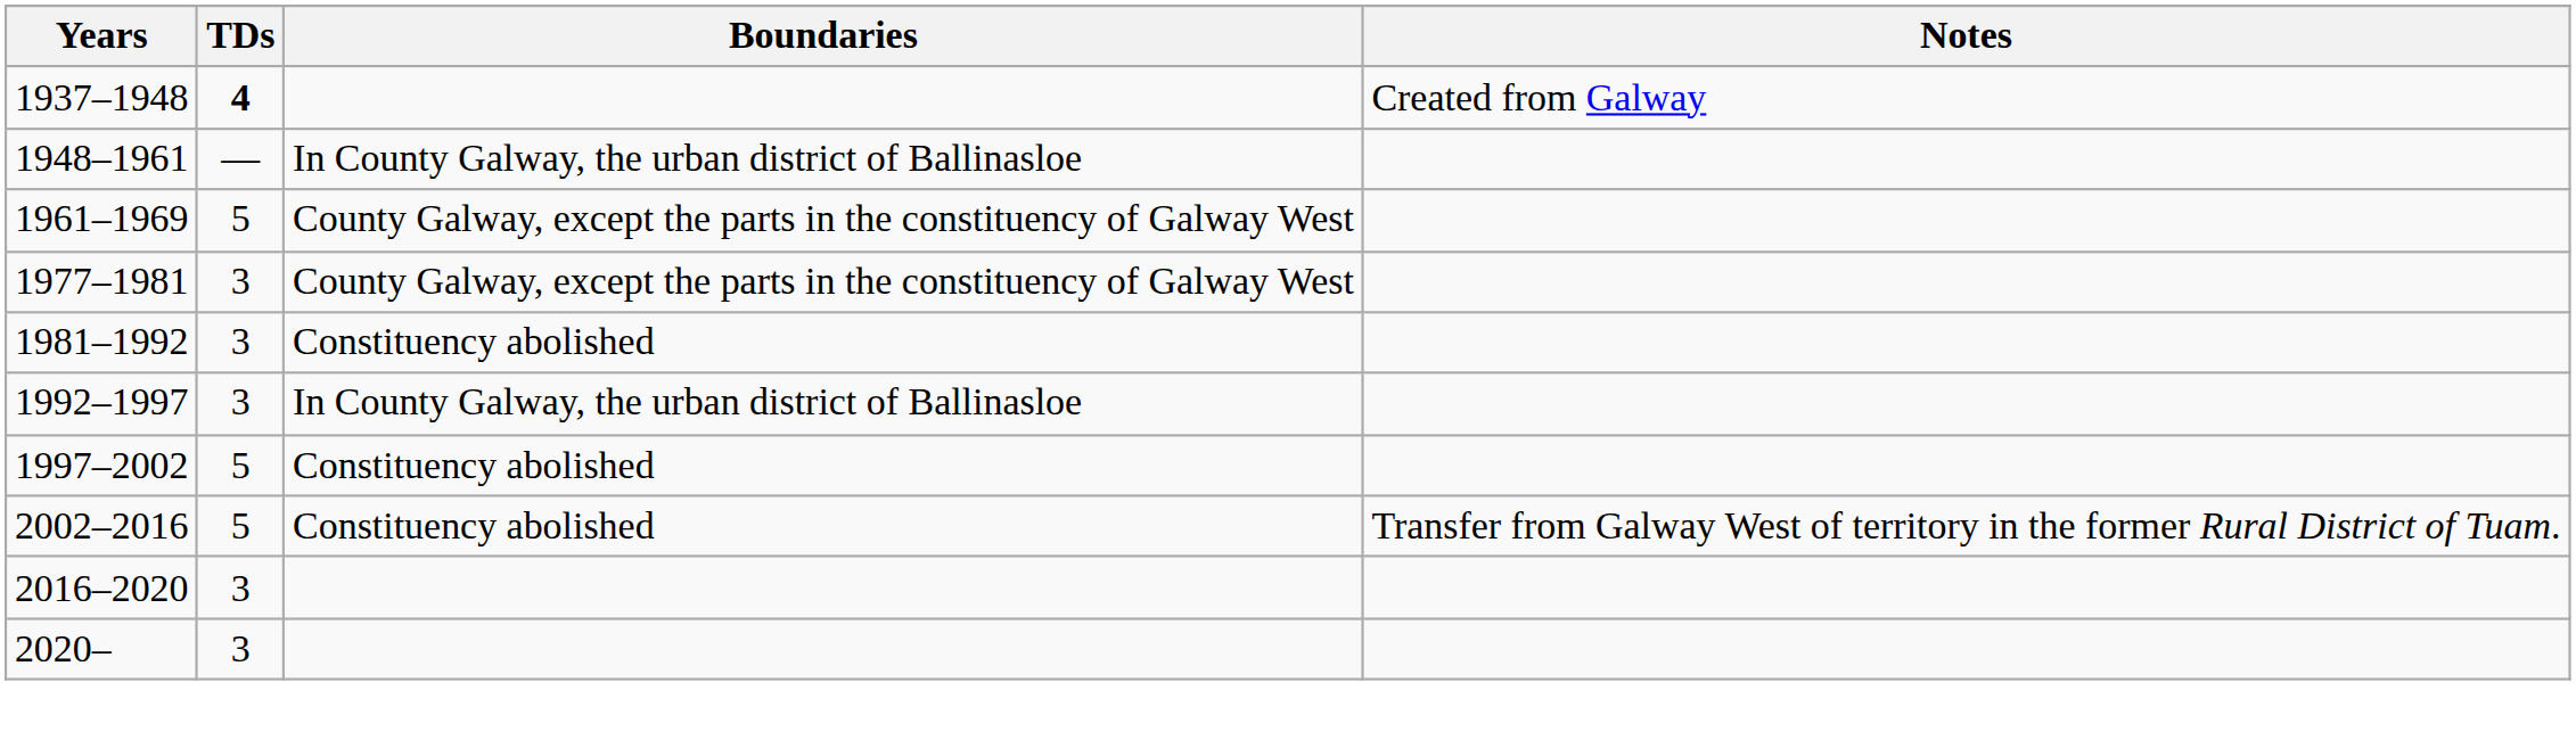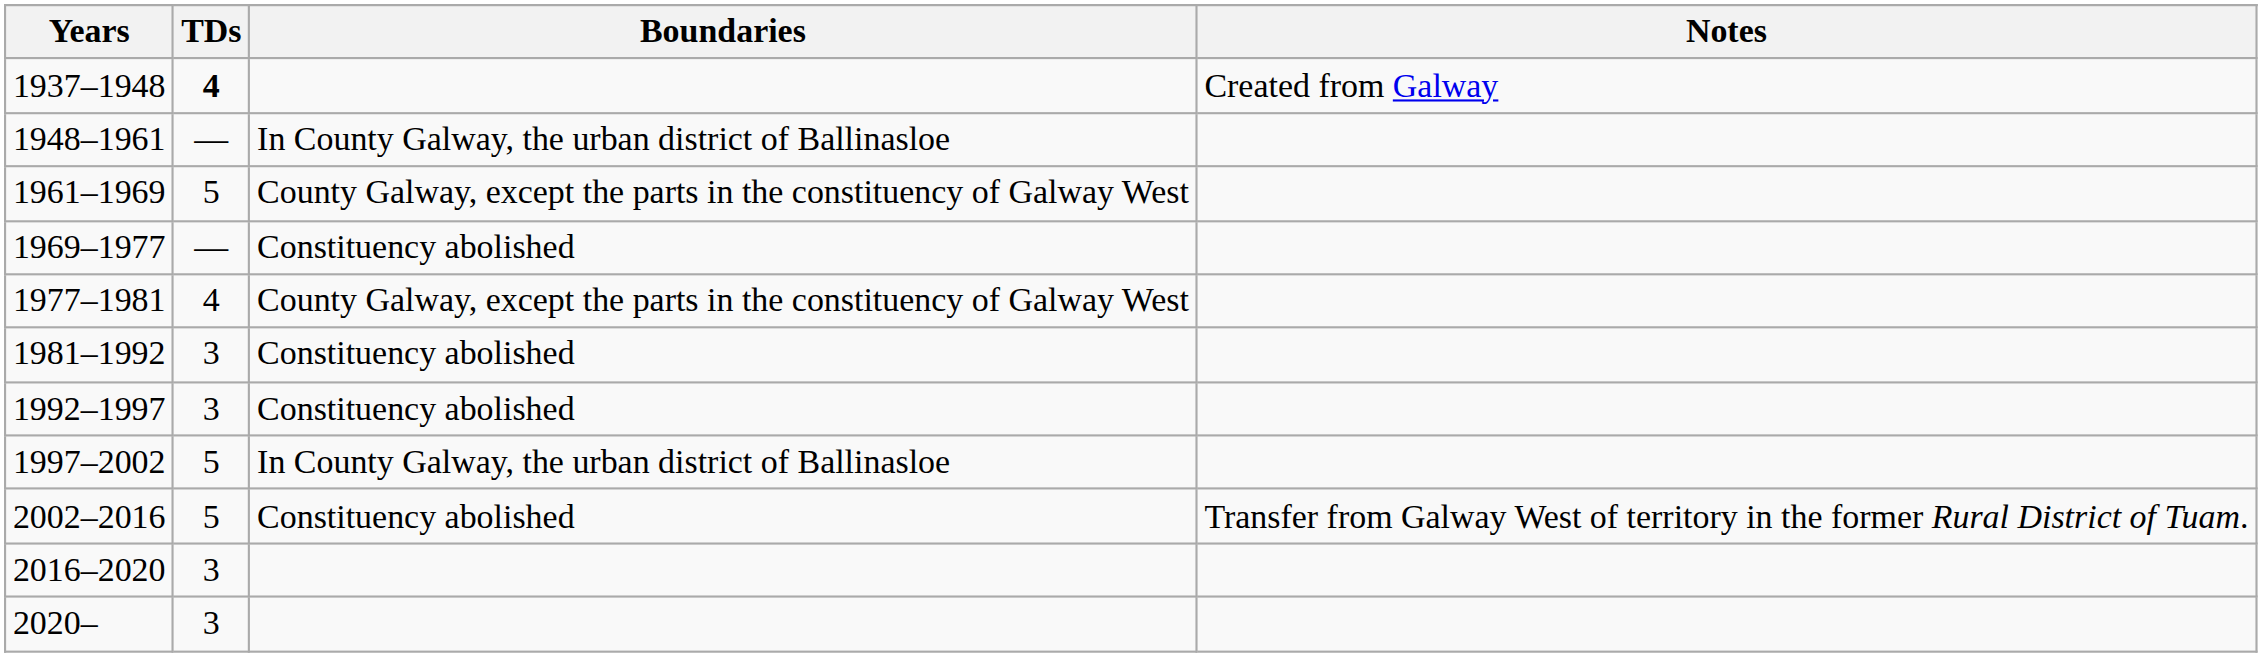+ row: 1969–1977 | — | Constituency abolished
1977–1981 | TDs: 3 -> 4
1992–1997 | Boundaries: In County Galway, the urban district of Ballinasloe -> Constituency abolished
1997–2002 | Boundaries: Constituency abolished -> In County Galway, the urban district of Ballinasloe
